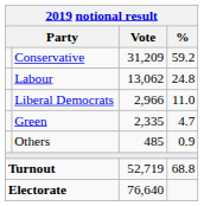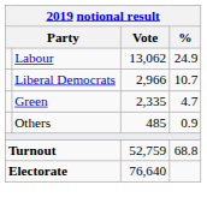- row: Conservative | 31,209 | 59.2
Labour | %: 24.8 -> 24.9
Liberal Democrats | %: 11.0 -> 10.7
Turnout | Vote: 52,719 -> 52,759
